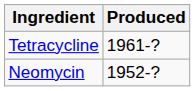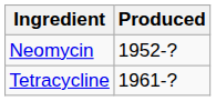rows swapped: Neomycin <-> Tetracycline
